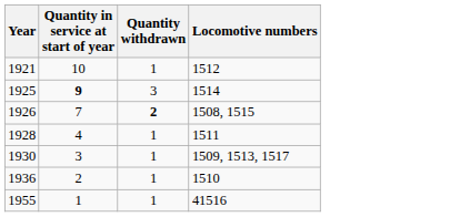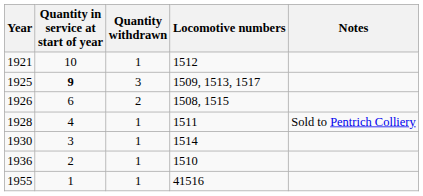+ column: Notes | Sold to Pentrich Colliery
1925 | Locomotive numbers: 1514 -> 1509, 1513, 1517
1926 | Quantity in service at start of year: 7 -> 6
1926 | Quantity withdrawn: bold -> normal
1930 | Locomotive numbers: 1509, 1513, 1517 -> 1514
